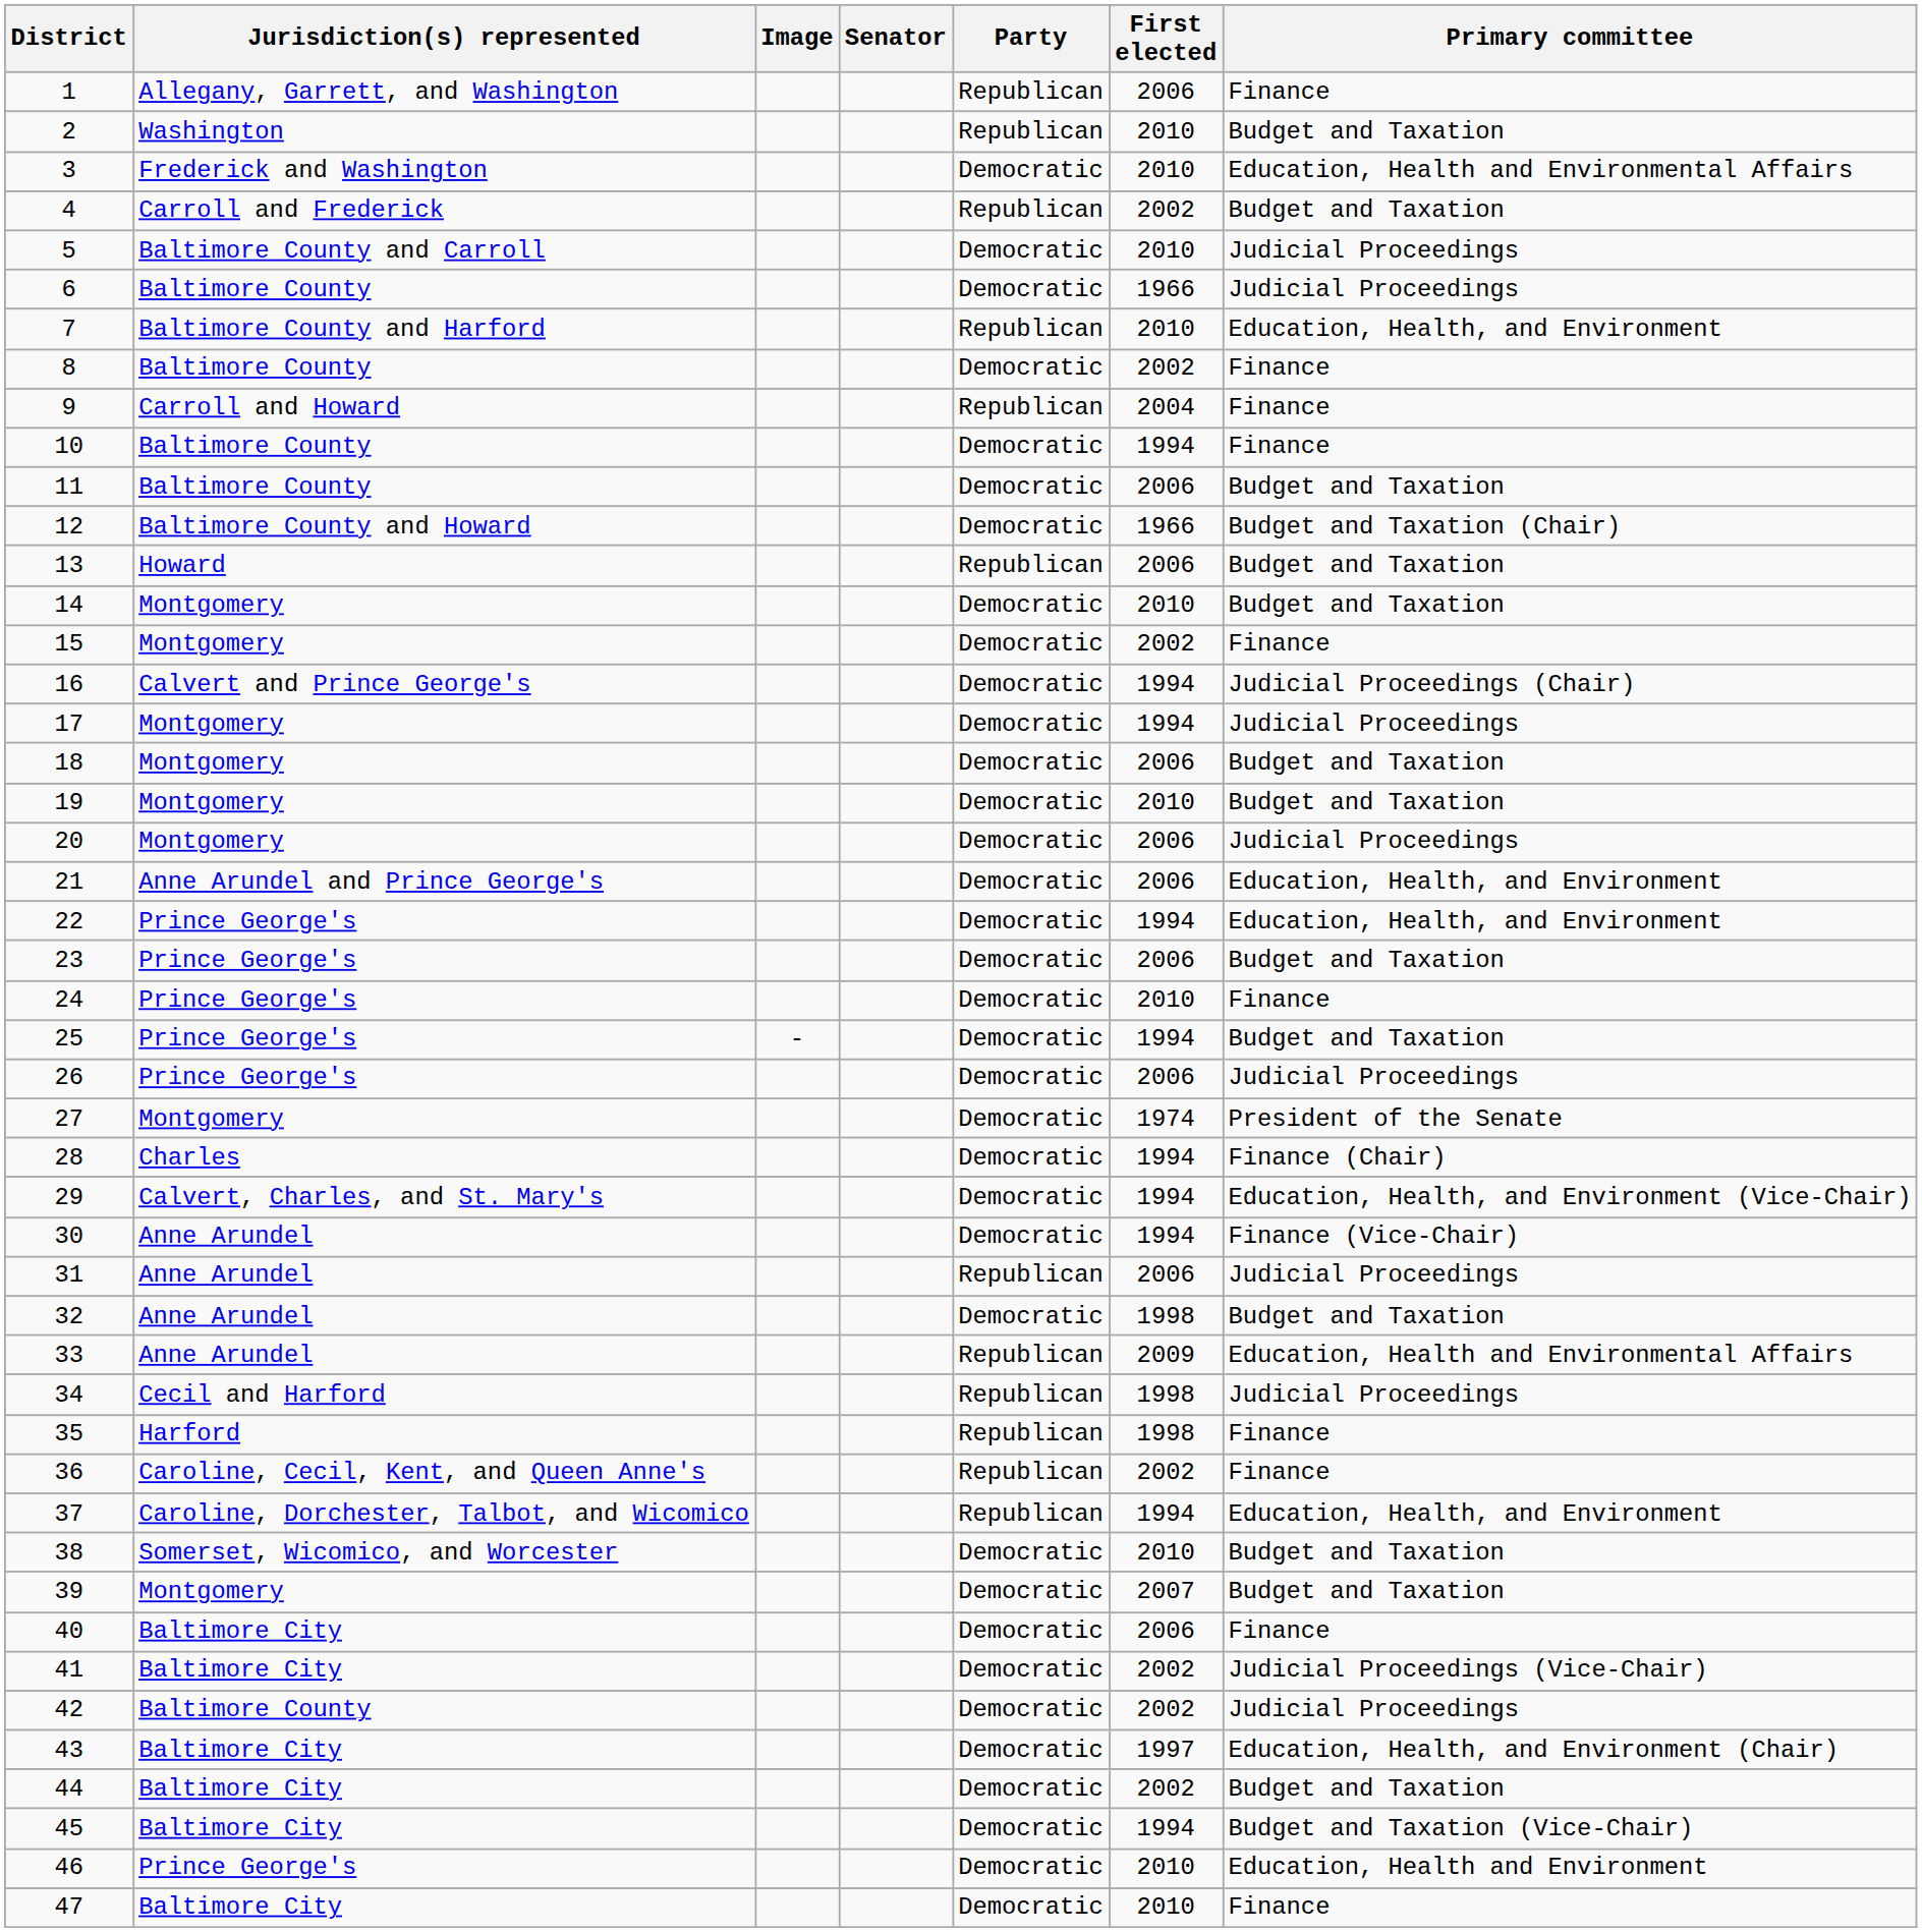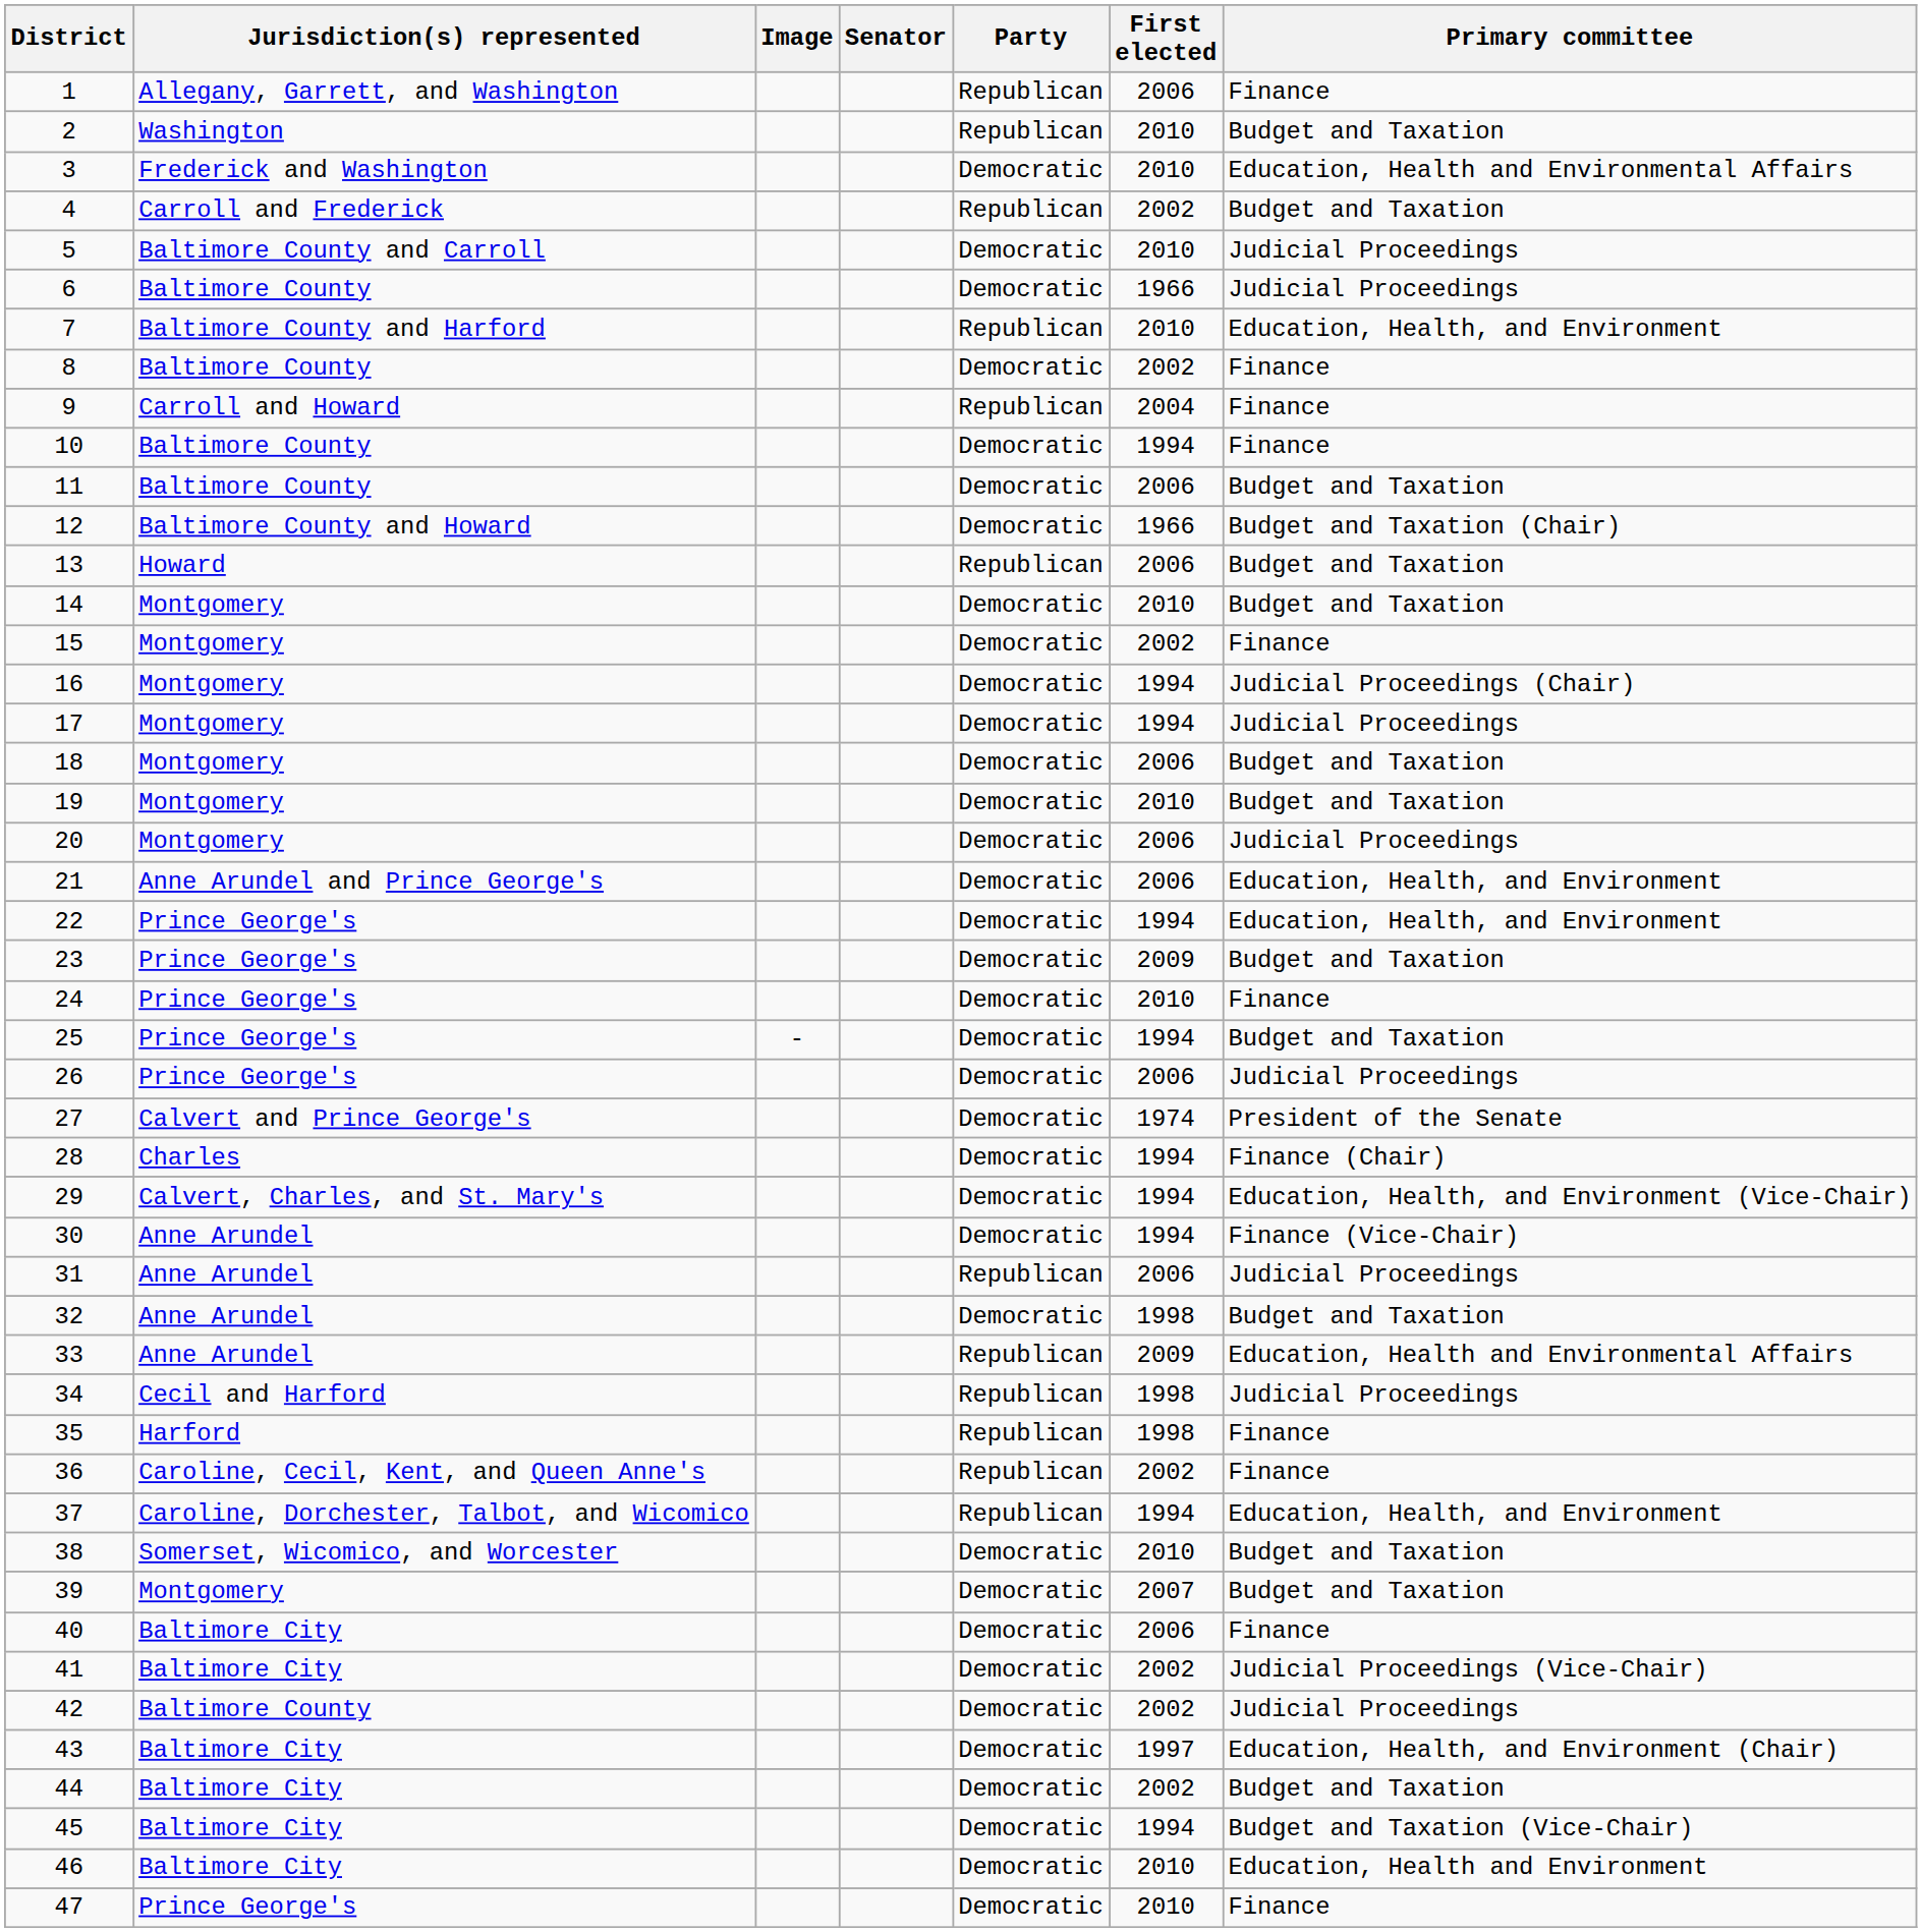16 | Jurisdiction(s) represented: Calvert and Prince George's -> Montgomery
23 | First elected: 2006 -> 2009
27 | Jurisdiction(s) represented: Montgomery -> Calvert and Prince George's
46 | Jurisdiction(s) represented: Prince George's -> Baltimore City
47 | Jurisdiction(s) represented: Baltimore City -> Prince George's
